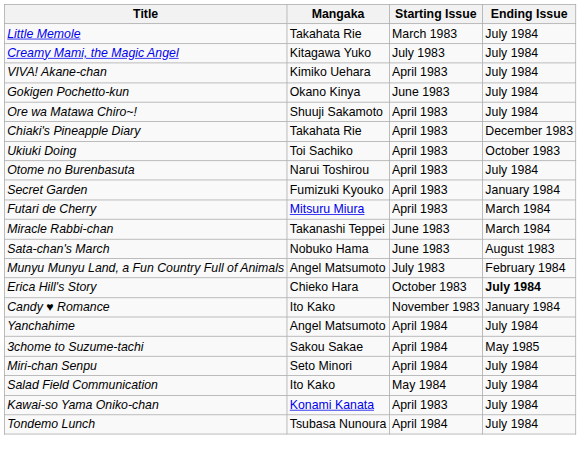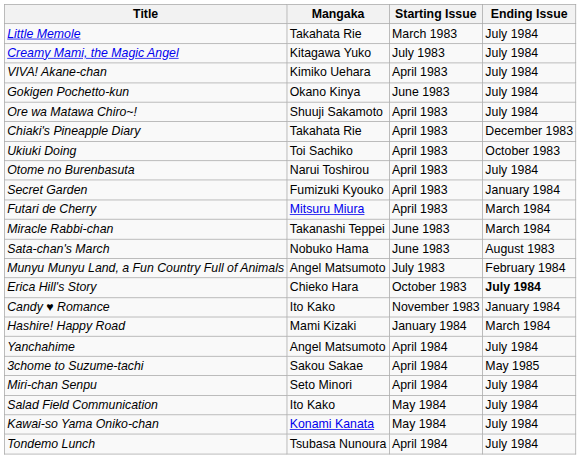+ row: Hashire! Happy Road | Mami Kizaki | January 1984 | March 1984
Kawai-so Yama Oniko-chan | Starting Issue: April 1983 -> May 1984
